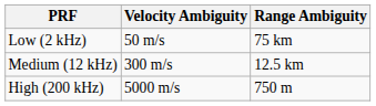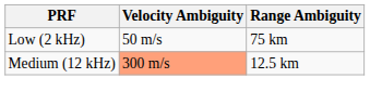Medium (12 kHz) | Velocity Ambiguity: no background -> lightsalmon background
- row: High (200 kHz) | 5000 m/s | 750 m
